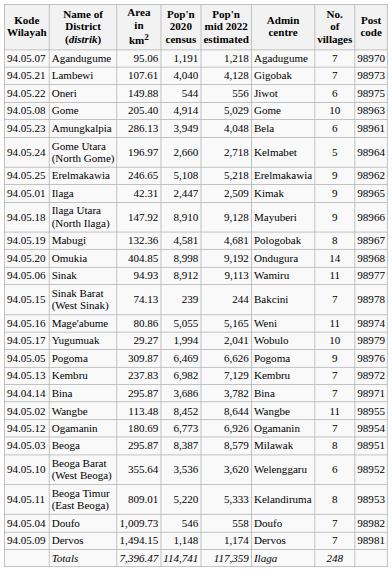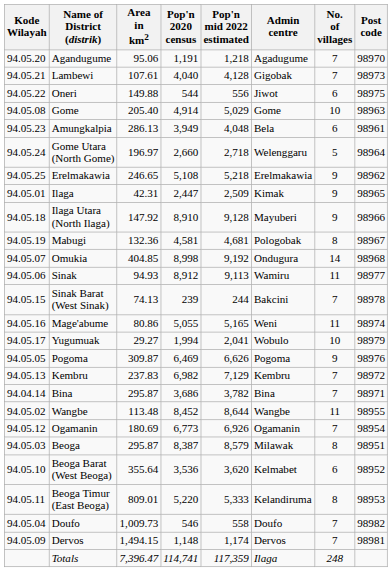Agandugume | Kode Wilayah: 94.05.07 -> 94.05.20
Gome Utara (North Gome) | Admin centre: Kelmabet -> Welenggaru
Omukia | Kode Wilayah: 94.05.20 -> 94.05.07
Beoga Barat (West Beoga) | Admin centre: Welenggaru -> Kelmabet
